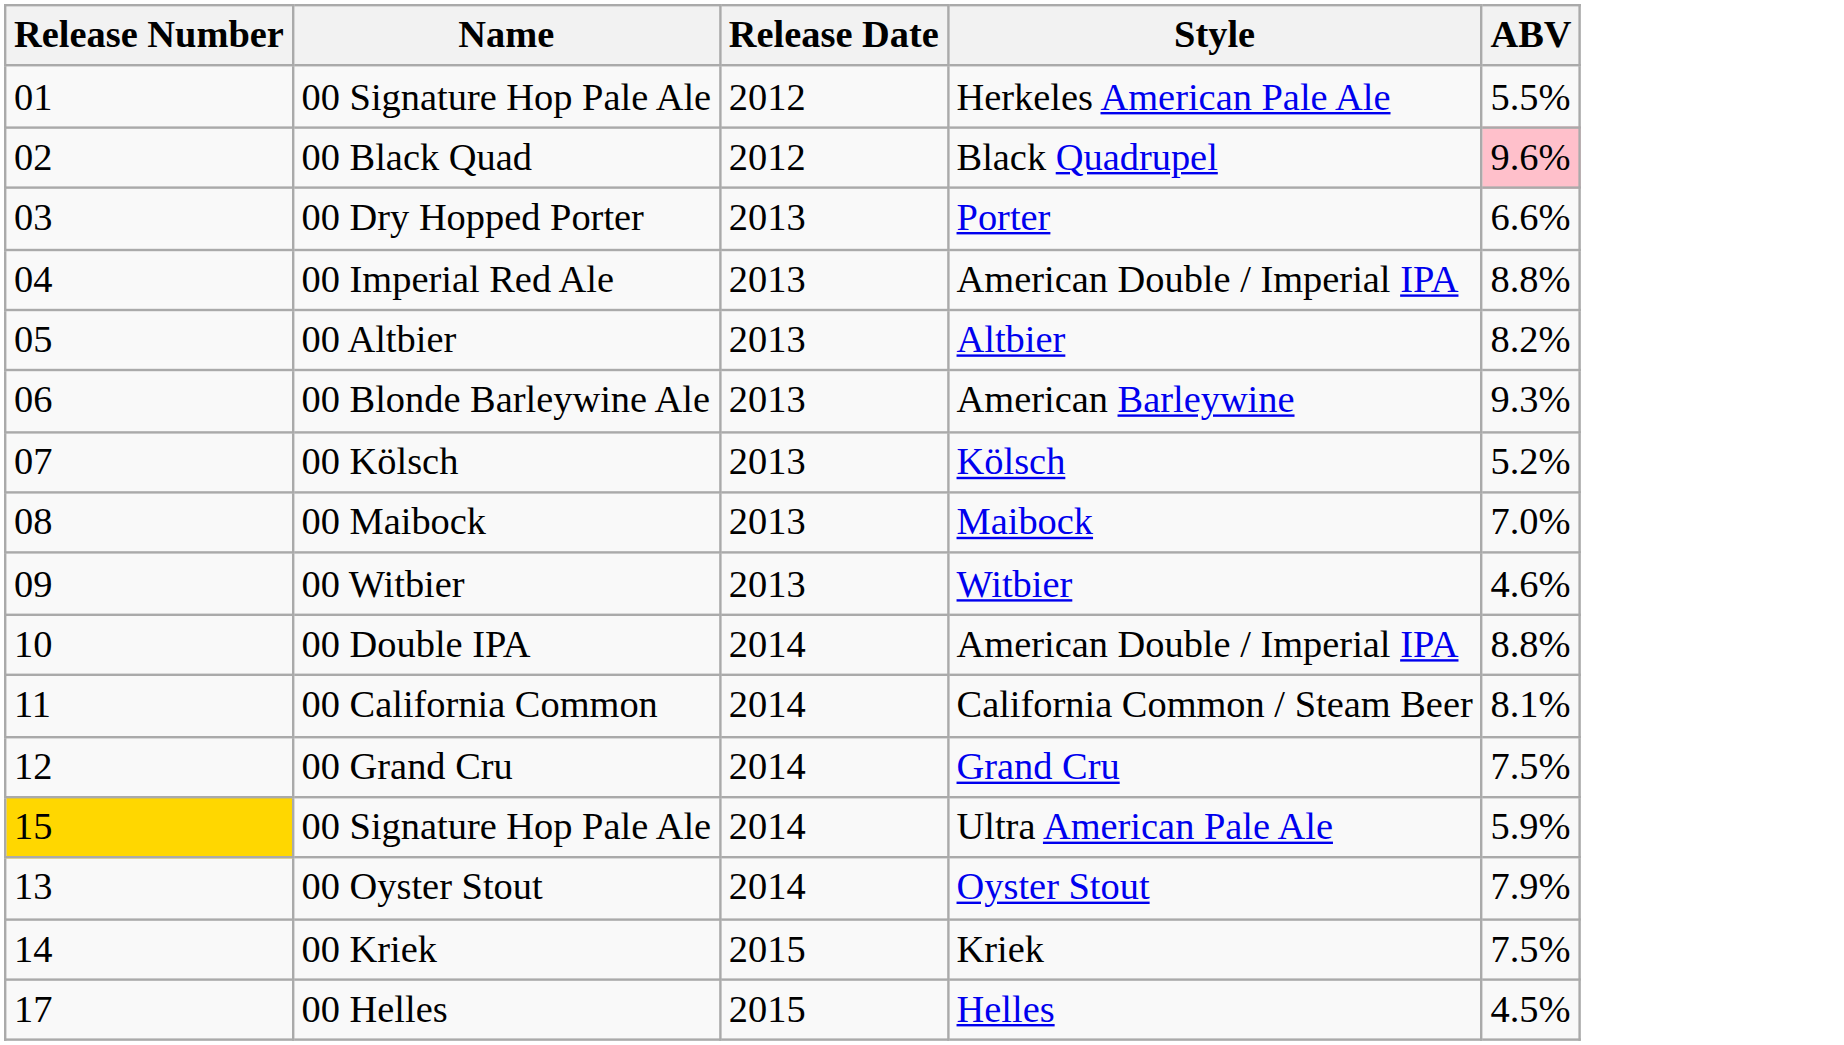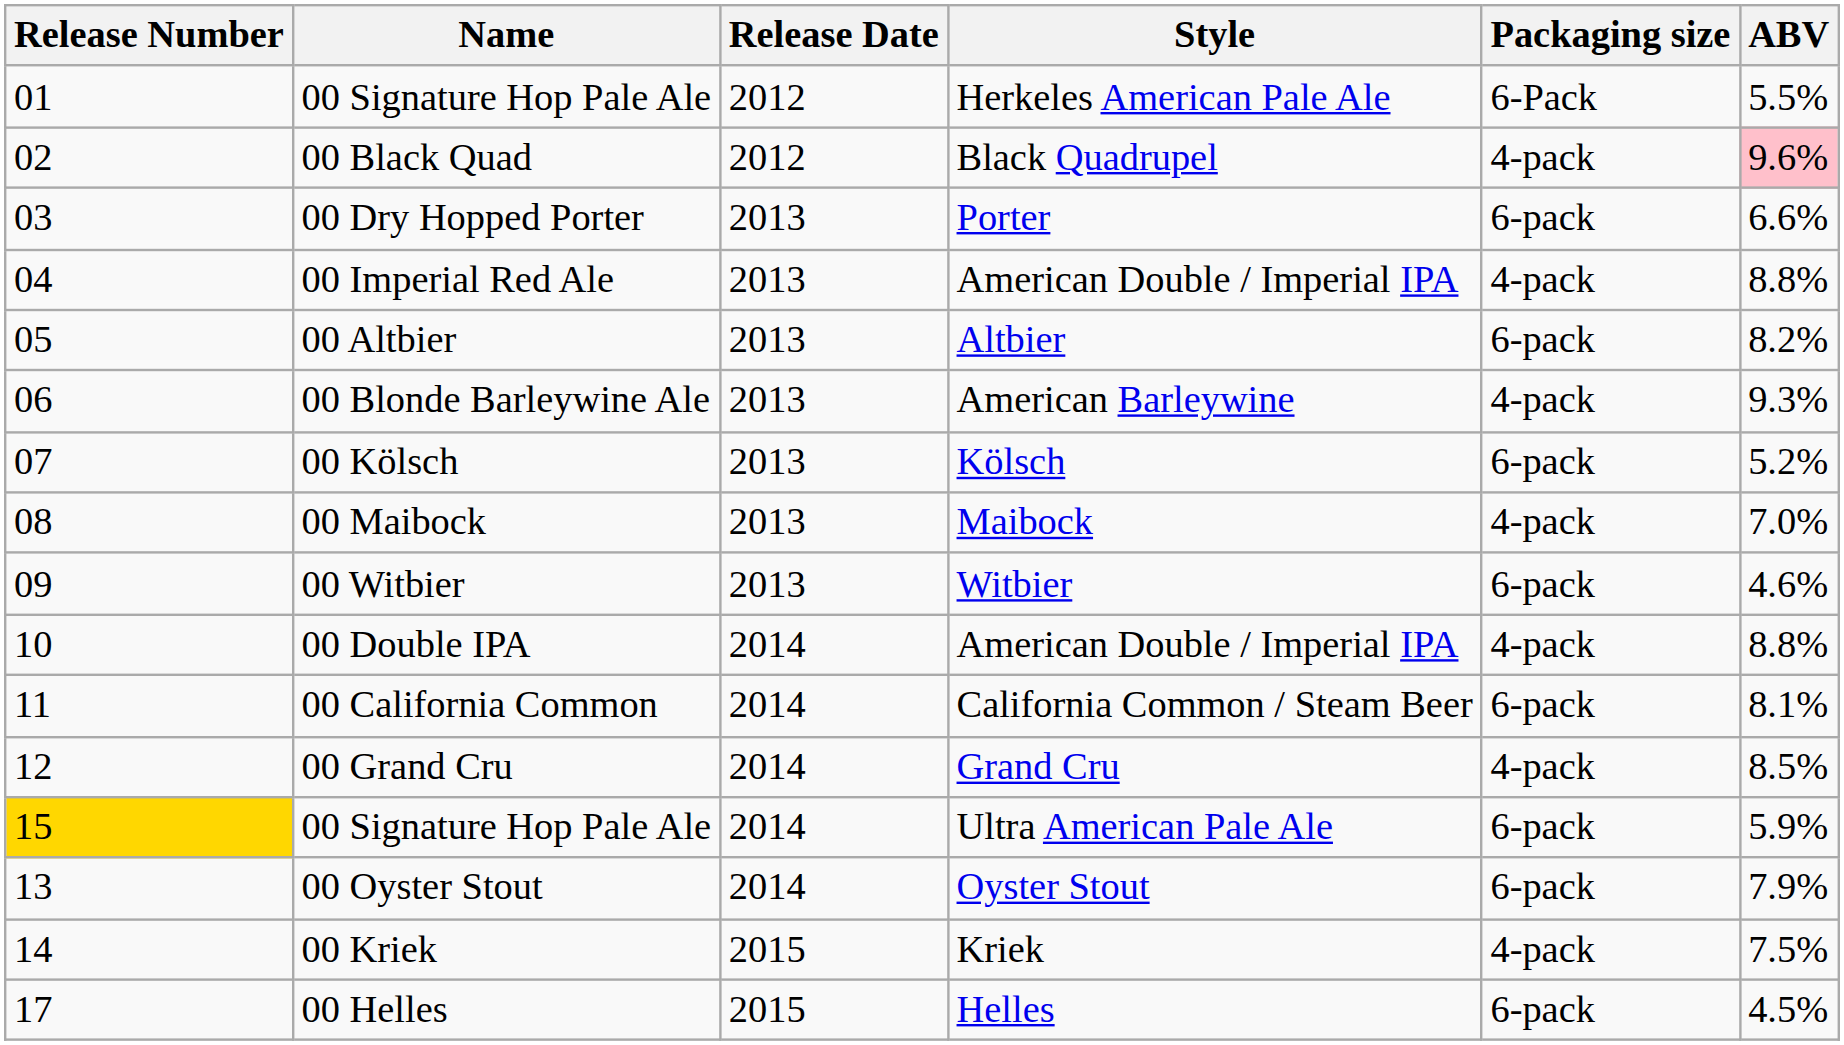+ column: Packaging size | 6-Pack | 4-pack | 6-pack | 4-pack | 6-pack | 4-pack | 6-pack | 4-pack | 6-pack | 4-pack | 6-pack | 4-pack | 6-pack | 6-pack | 4-pack | 6-pack
00 Grand Cru | ABV: 7.5% -> 8.5%
